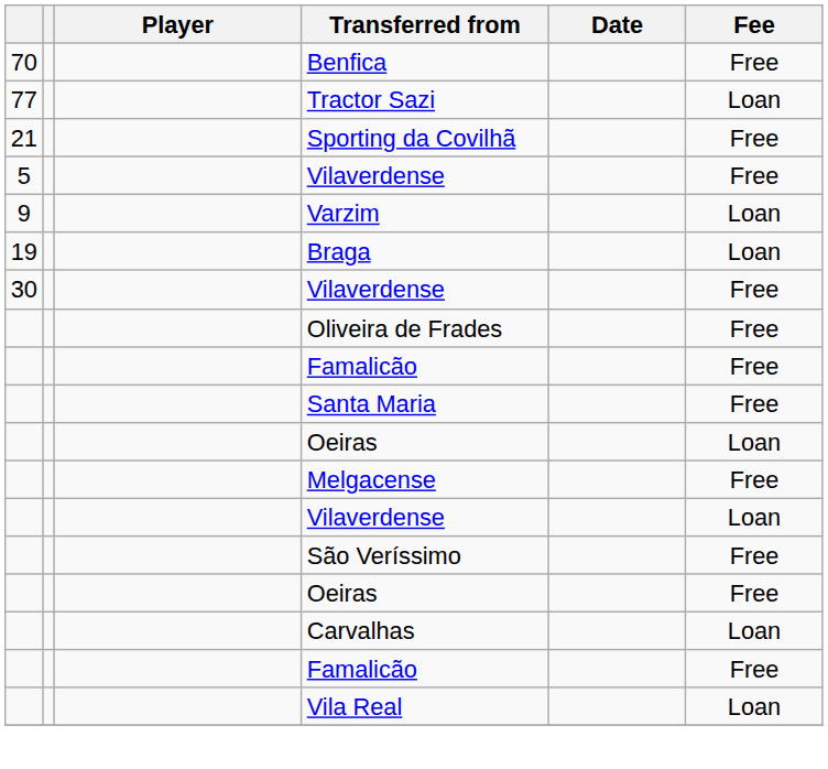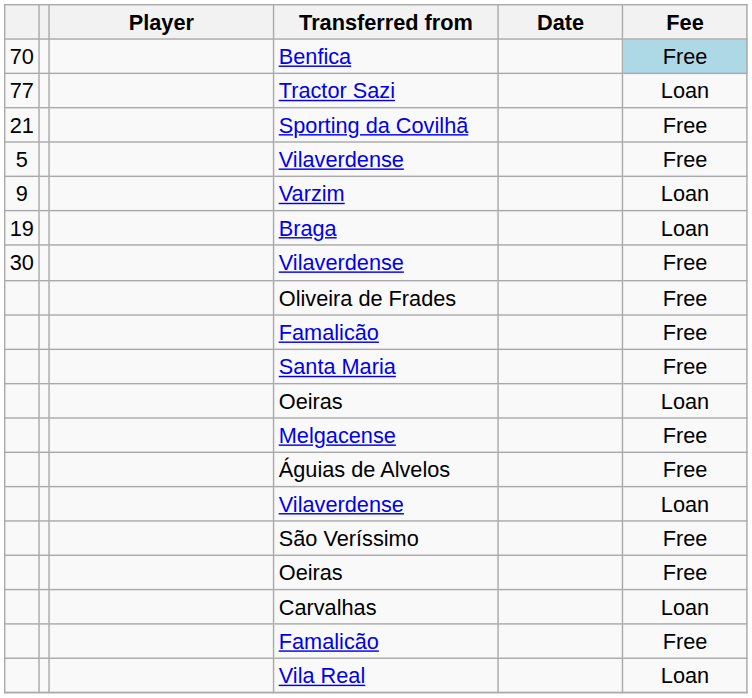Benfica | Fee: no background -> lightblue background
+ row: Águias de Alvelos | Free
